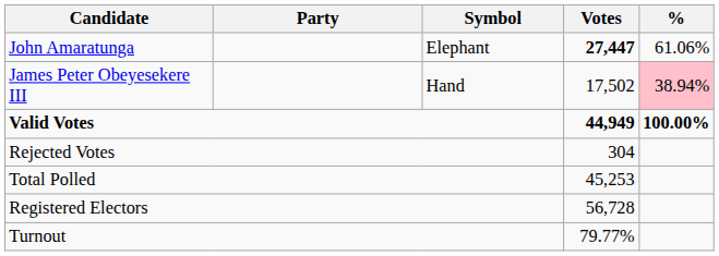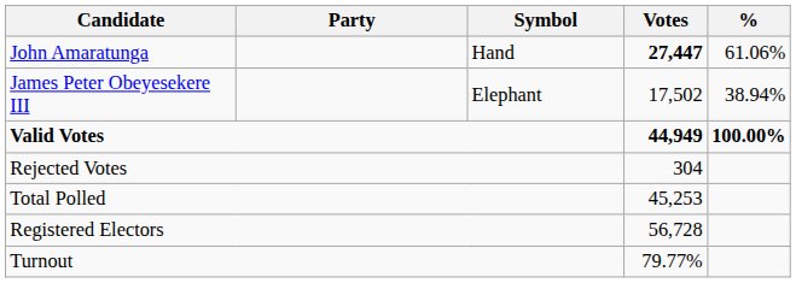John Amaratunga | Symbol: Elephant -> Hand
James Peter Obeyesekere III | Symbol: Hand -> Elephant
James Peter Obeyesekere III | %: pink background -> no background
